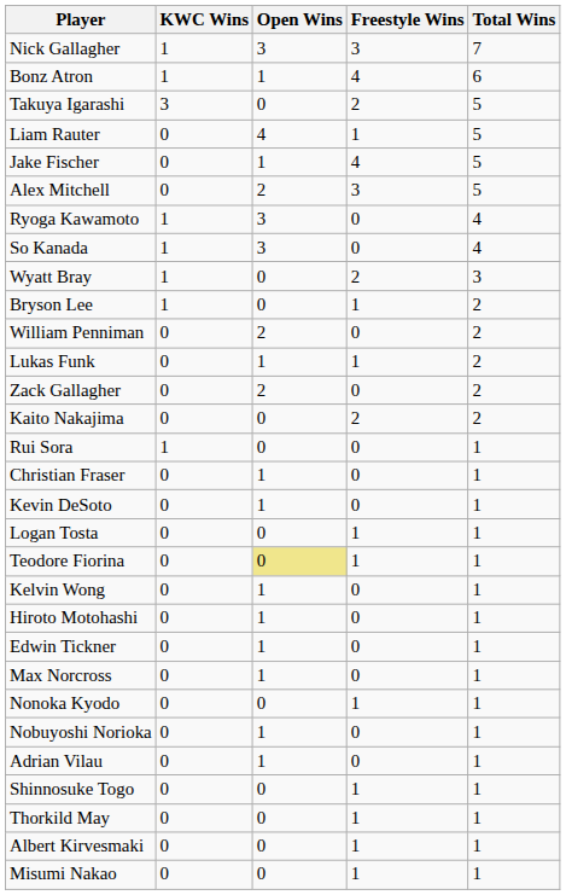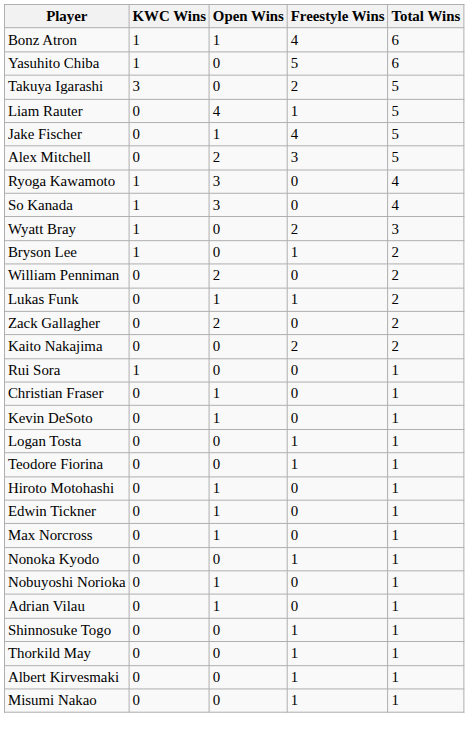- row: Nick Gallagher | 1 | 3 | 3 | 7
+ row: Yasuhito Chiba | 1 | 0 | 5 | 6
Teodore Fiorina | Open Wins: khaki background -> no background
- row: Kelvin Wong | 0 | 1 | 0 | 1
